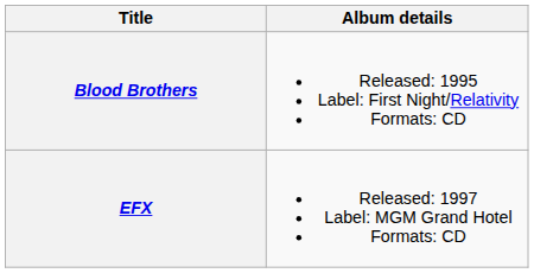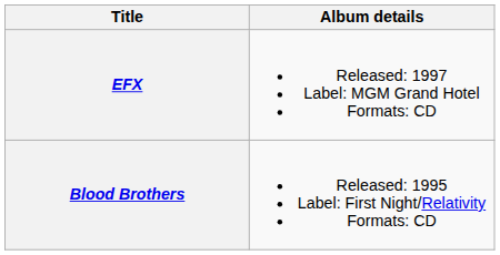rows swapped: Blood Brothers <-> EFX
